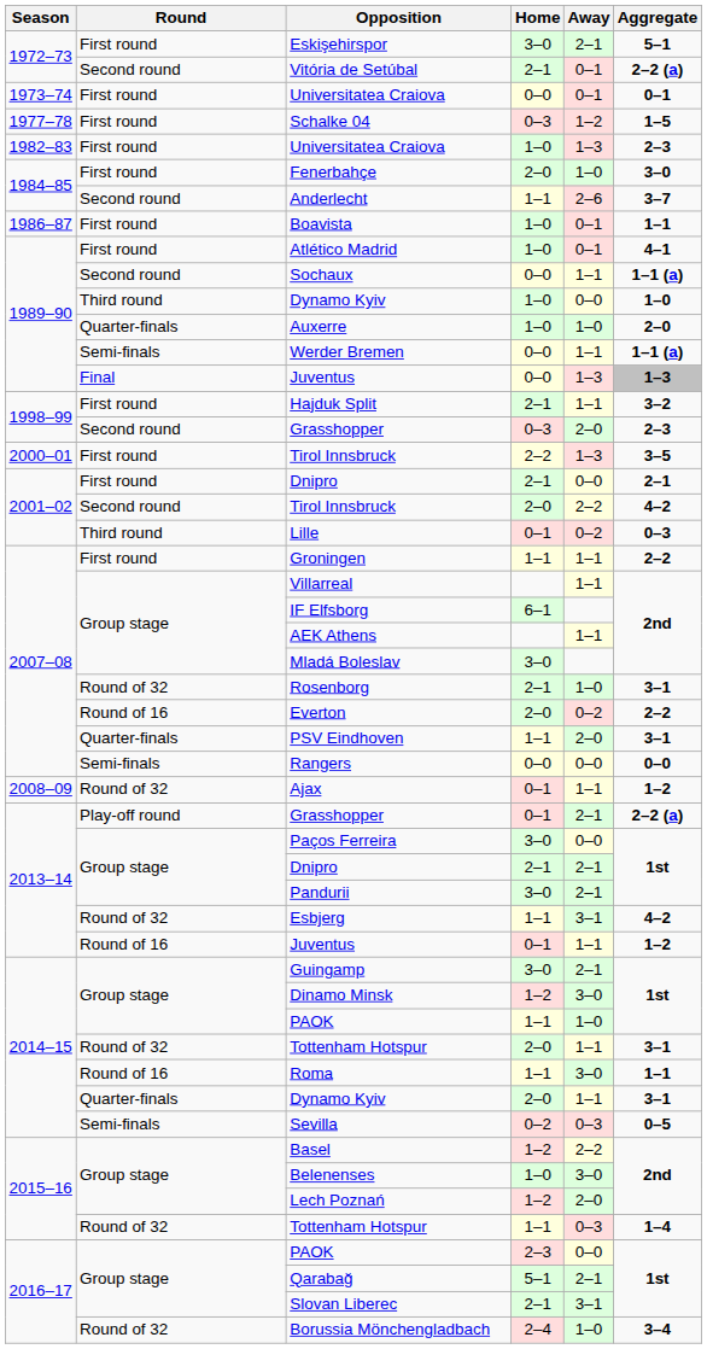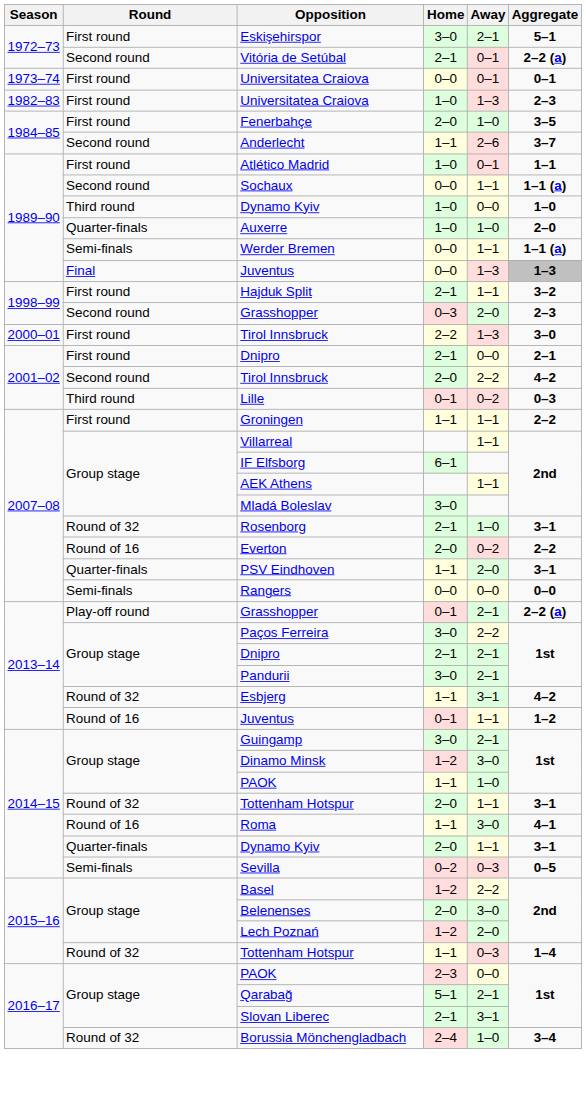- row: 1977–78 | First round | Schalke 04 | 0–3 | 1–2 | 1–5
Fenerbahçe | Aggregate: 3–0 -> 3–5
- row: 1986–87 | First round | Boavista | 1–0 | 0–1 | 1–1
Atlético Madrid | Aggregate: 4–1 -> 1–1
2000–01 / Tirol Innsbruck | Aggregate: 3–5 -> 3–0
- row: 2008–09 | Round of 32 | Ajax | 0–1 | 1–1 | 1–2
Paços Ferreira | Away: 0–0 -> 2–2
Roma | Aggregate: 1–1 -> 4–1
Belenenses | Home: 1–0 -> 2–0
